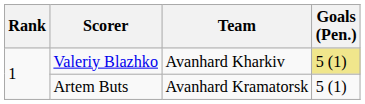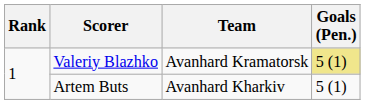Valeriy Blazhko | Team: Avanhard Kharkiv -> Avanhard Kramatorsk
Artem Buts | Team: Avanhard Kramatorsk -> Avanhard Kharkiv
